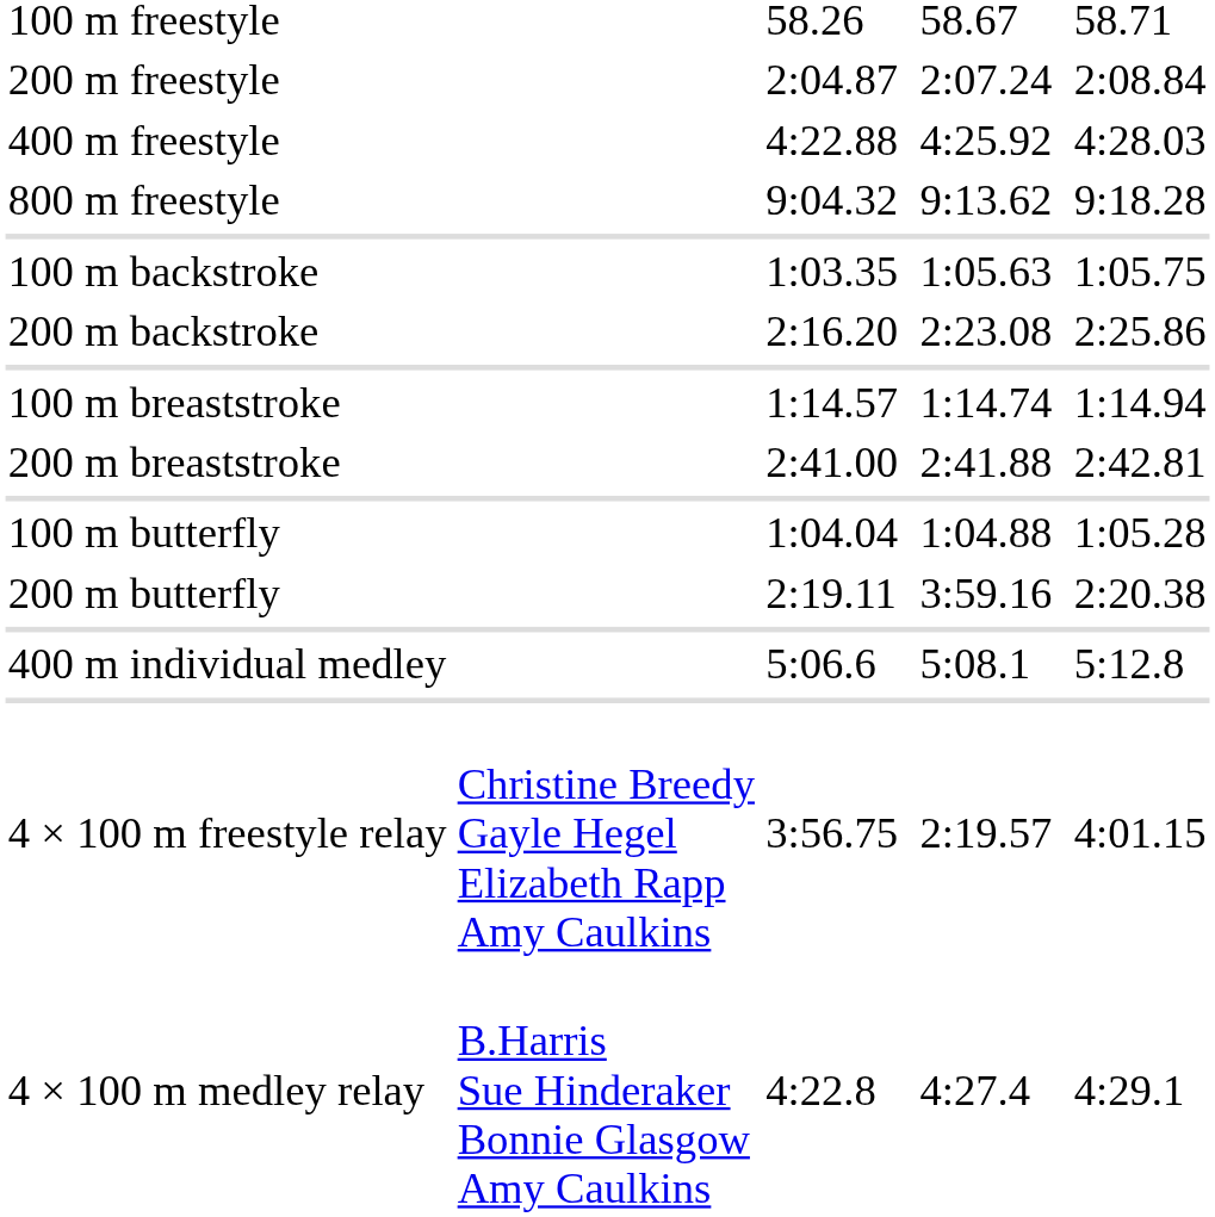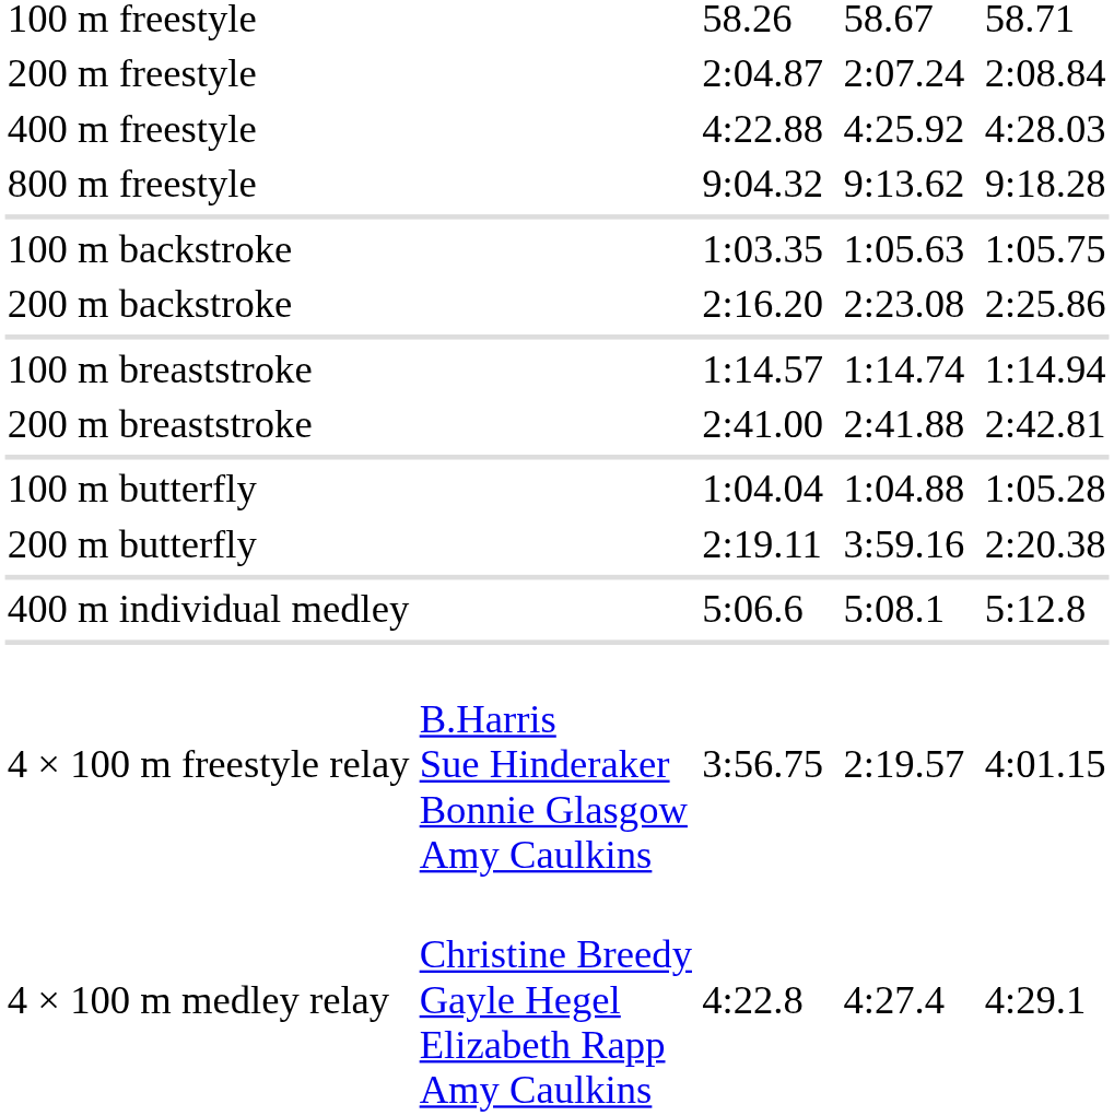4 × 100 m freestyle relay | column 2: Christine Breedy Gayle Hegel Elizabeth Rapp Amy Caulkins -> B.Harris Sue Hinderaker Bonnie Glasgow Amy Caulkins
4 × 100 m medley relay | column 2: B.Harris Sue Hinderaker Bonnie Glasgow Amy Caulkins -> Christine Breedy Gayle Hegel Elizabeth Rapp Amy Caulkins
